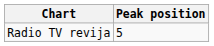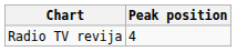Radio TV revija | Peak position: 5 -> 4
